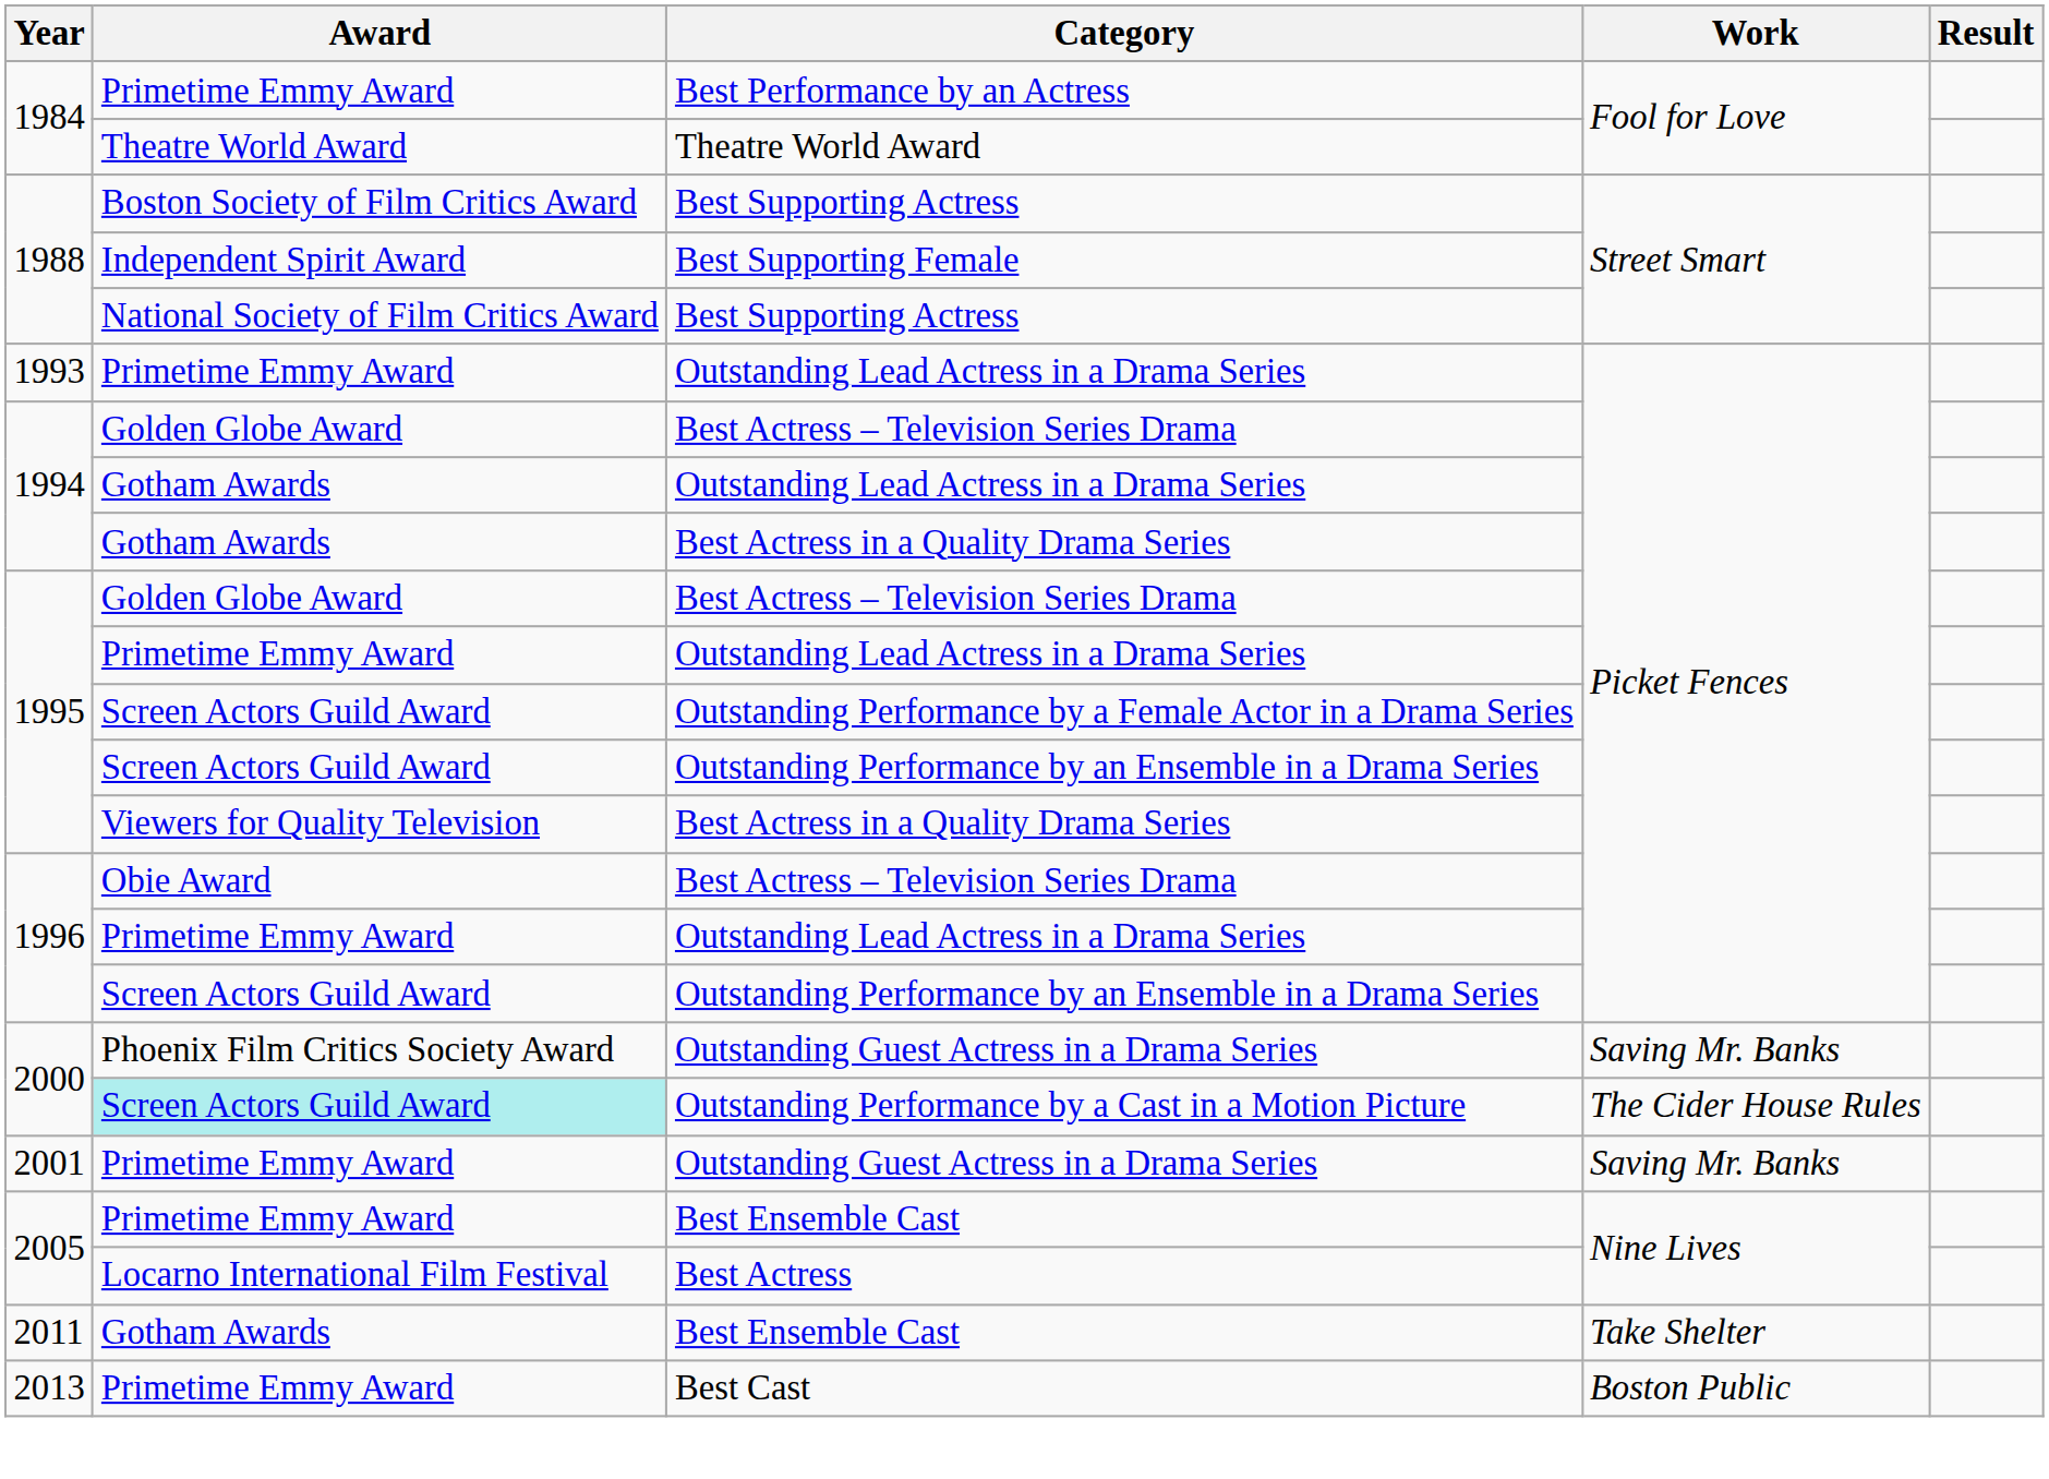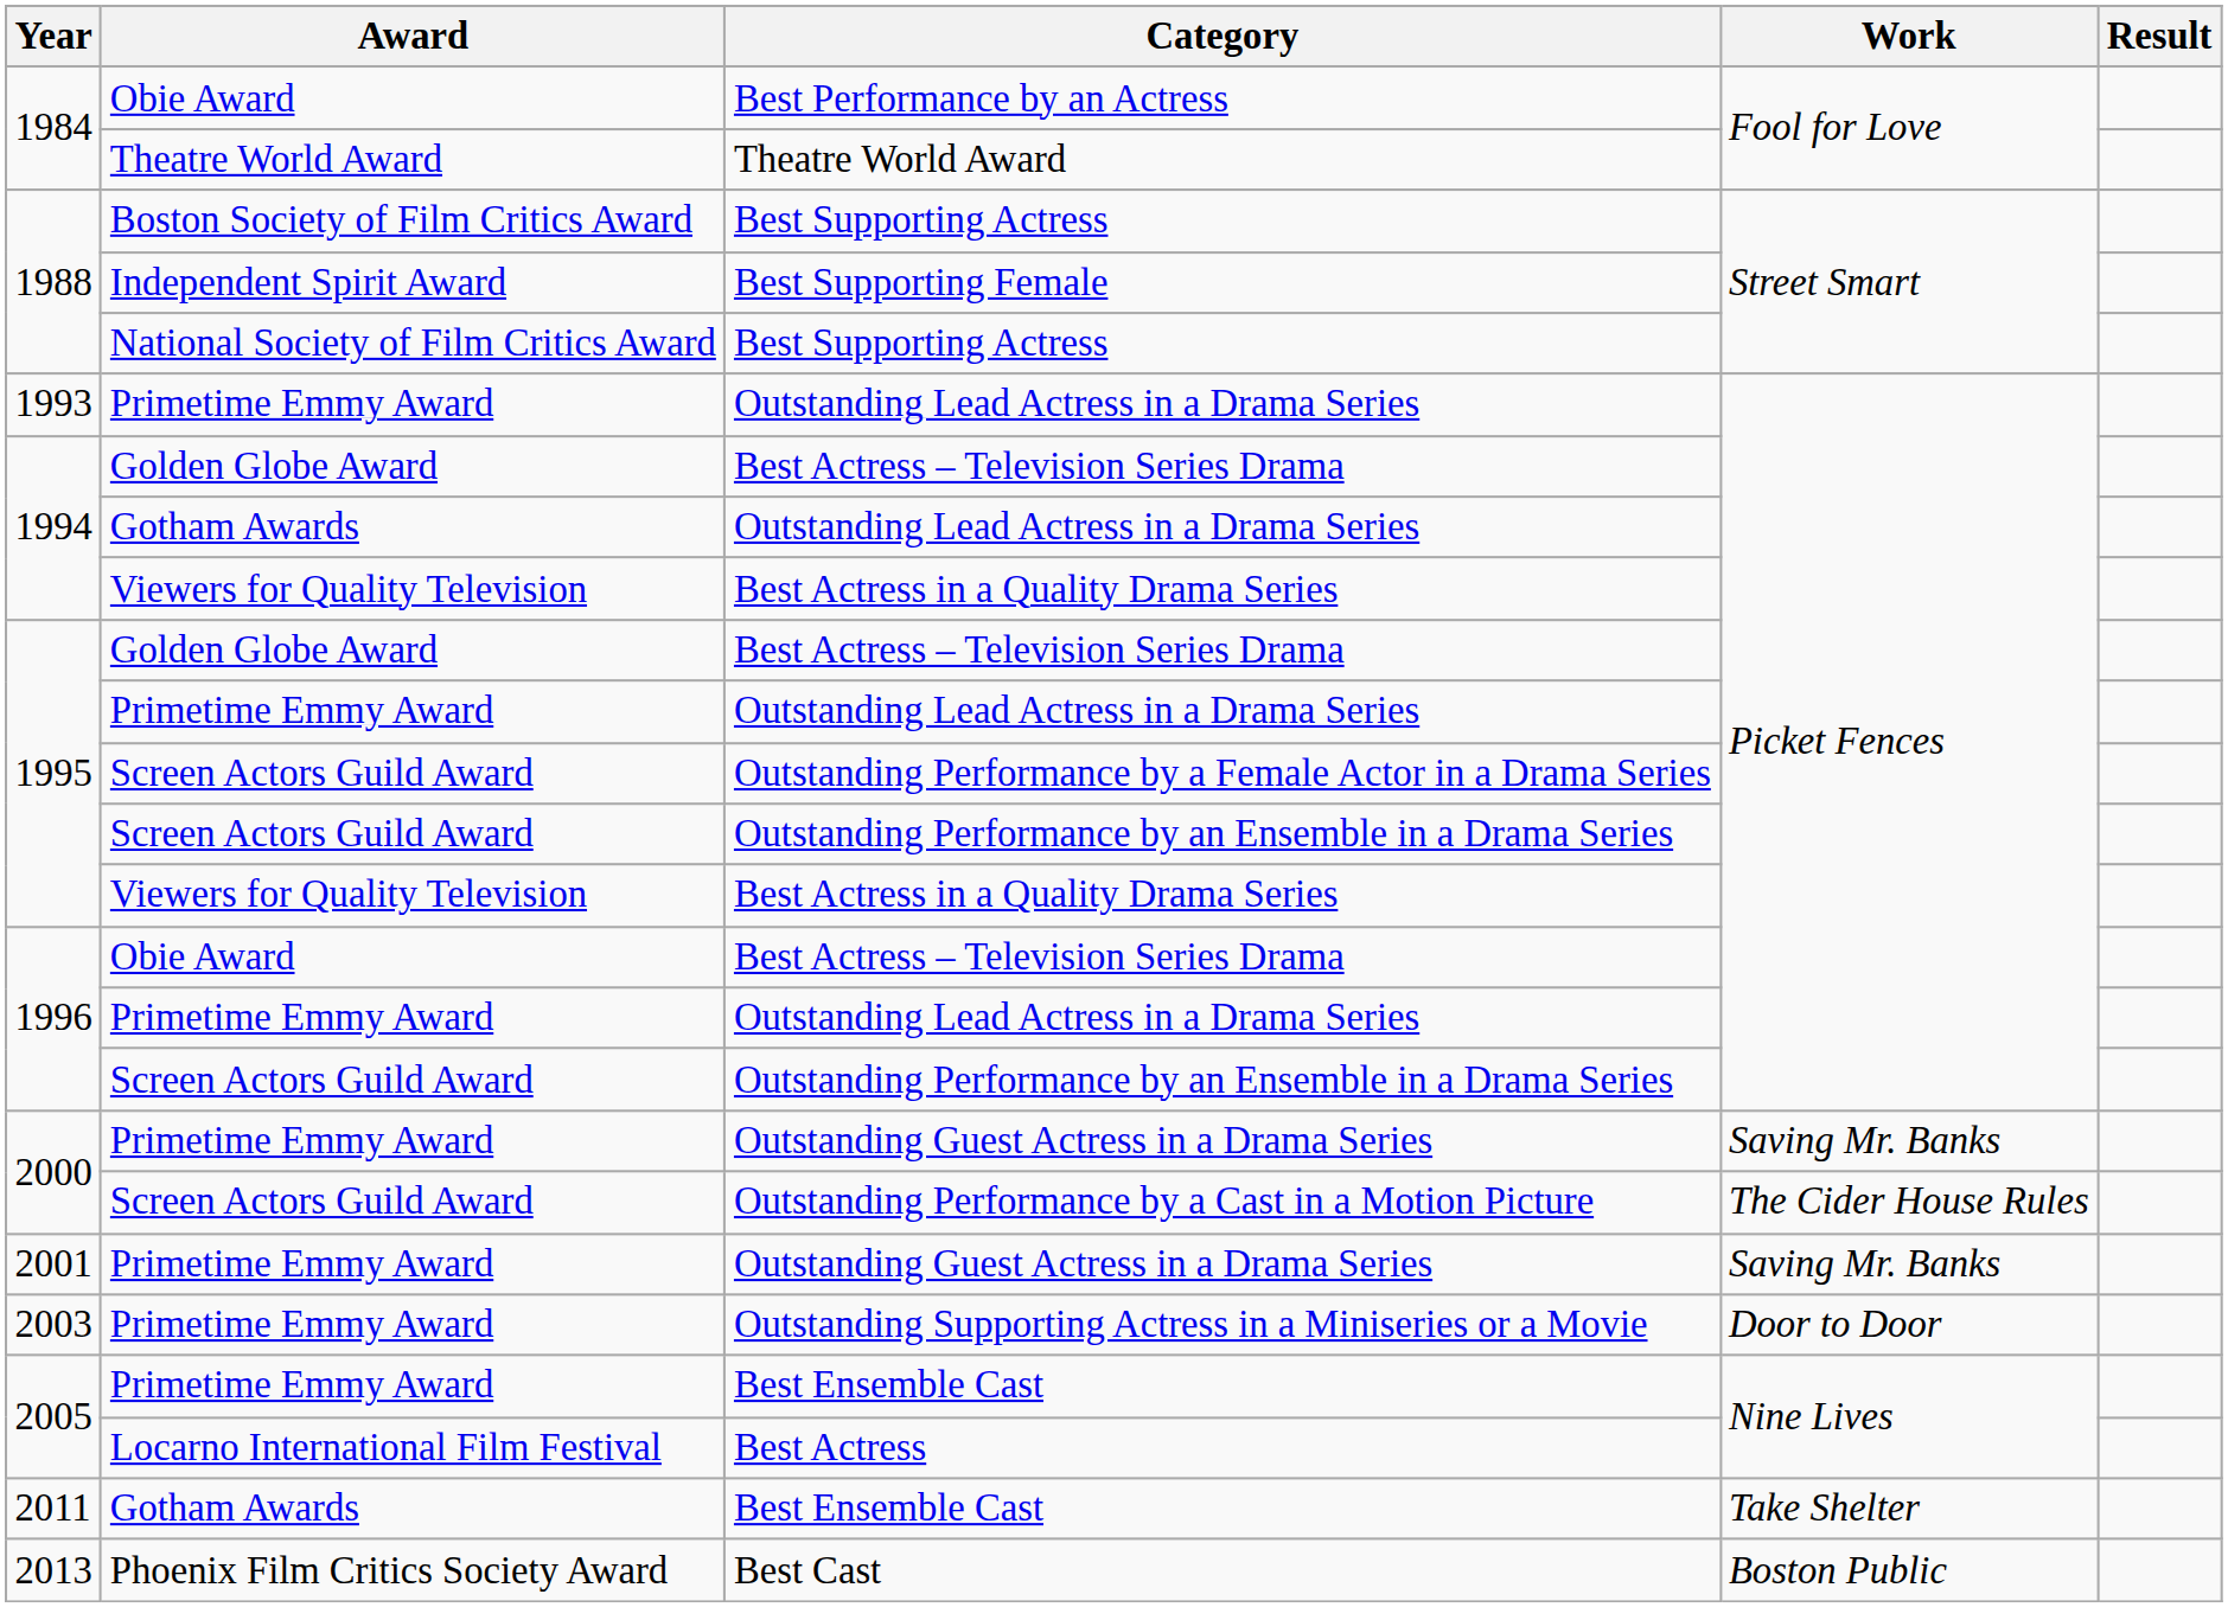Best Performance by an Actress | Award: Primetime Emmy Award -> Obie Award
1994 / Best Actress in a Quality Drama Series | Award: Gotham Awards -> Viewers for Quality Television
2000 / Outstanding Guest Actress in a Drama Series | Award: Phoenix Film Critics Society Award -> Primetime Emmy Award
Outstanding Performance by a Cast in a Motion Picture | Award: paleturquoise background -> no background
+ row: 2003 | Primetime Emmy Award | Outstanding Supporting Actress in a Miniseries or a Movie | Door to Door
Best Cast | Award: Primetime Emmy Award -> Phoenix Film Critics Society Award
